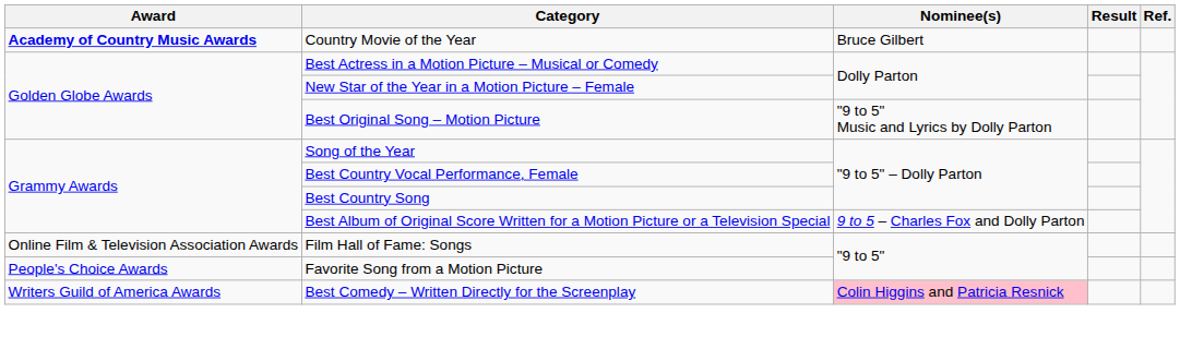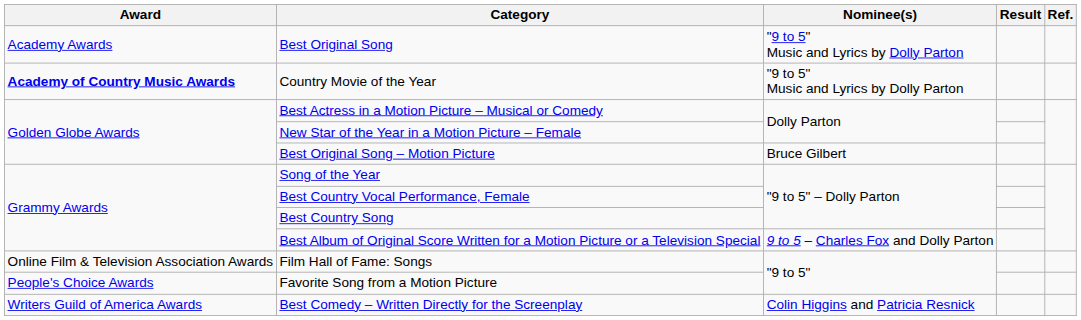+ row: Academy Awards | Best Original Song | "9 to 5" Music and Lyrics by Dolly Parton
Country Movie of the Year | Nominee(s): Bruce Gilbert -> "9 to 5" Music and Lyrics by Dolly Parton
Best Original Song – Motion Picture | Nominee(s): "9 to 5" Music and Lyrics by Dolly Parton -> Bruce Gilbert
Best Comedy – Written Directly for the Screenplay | Nominee(s): pink background -> no background
